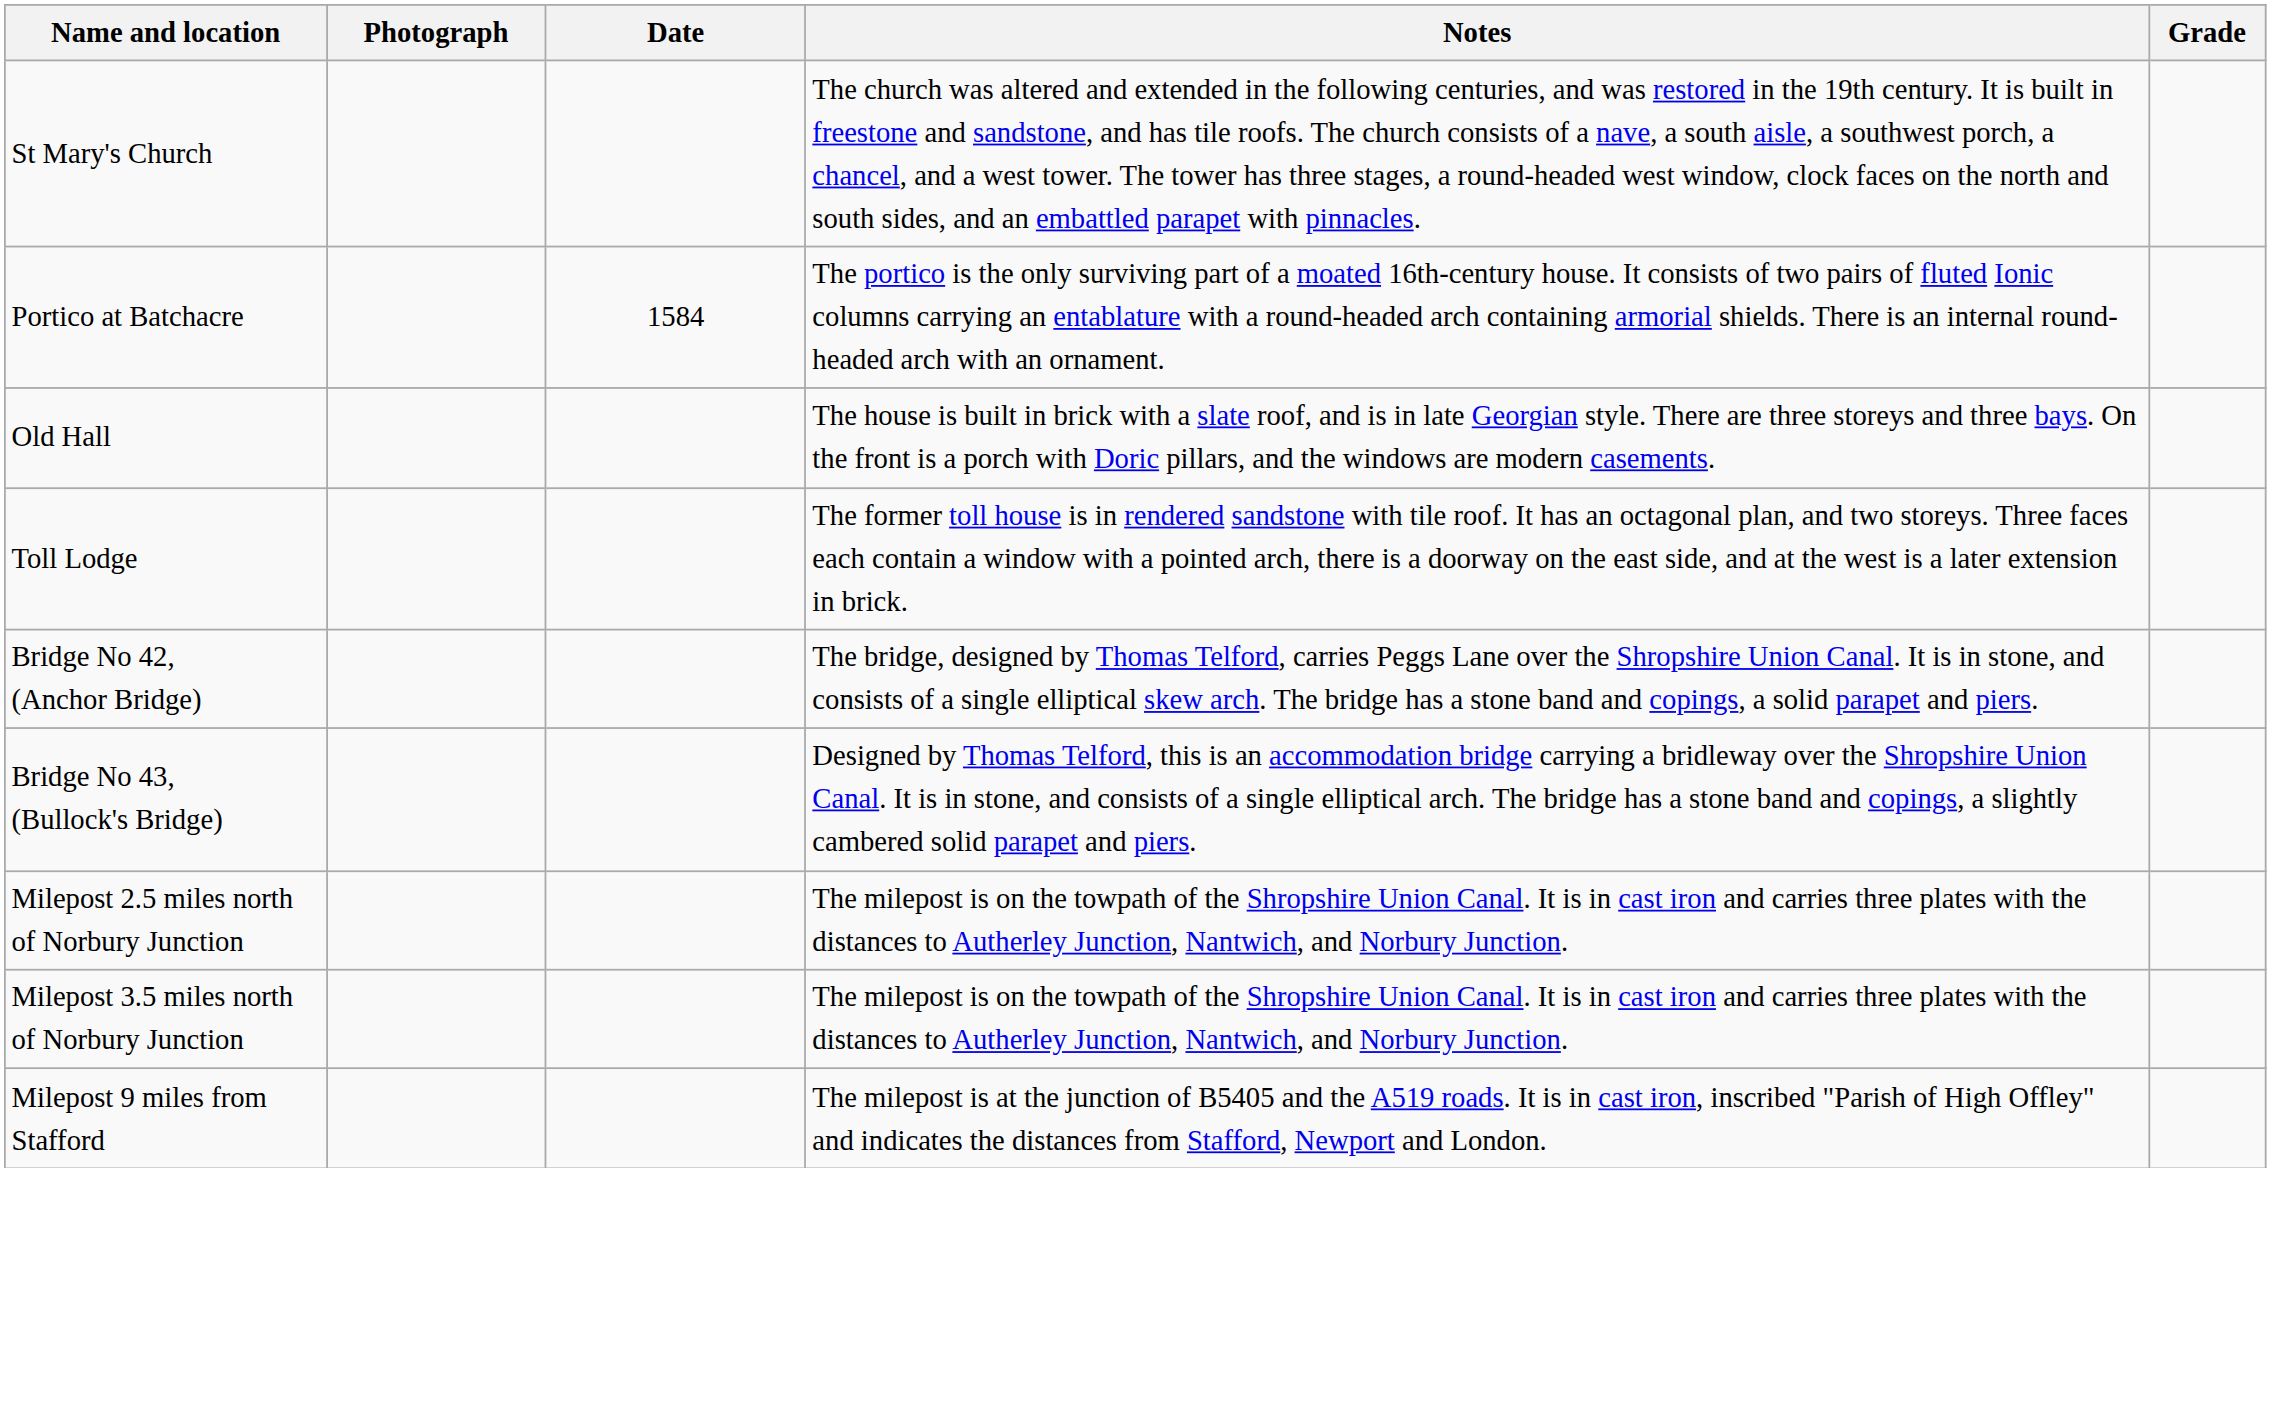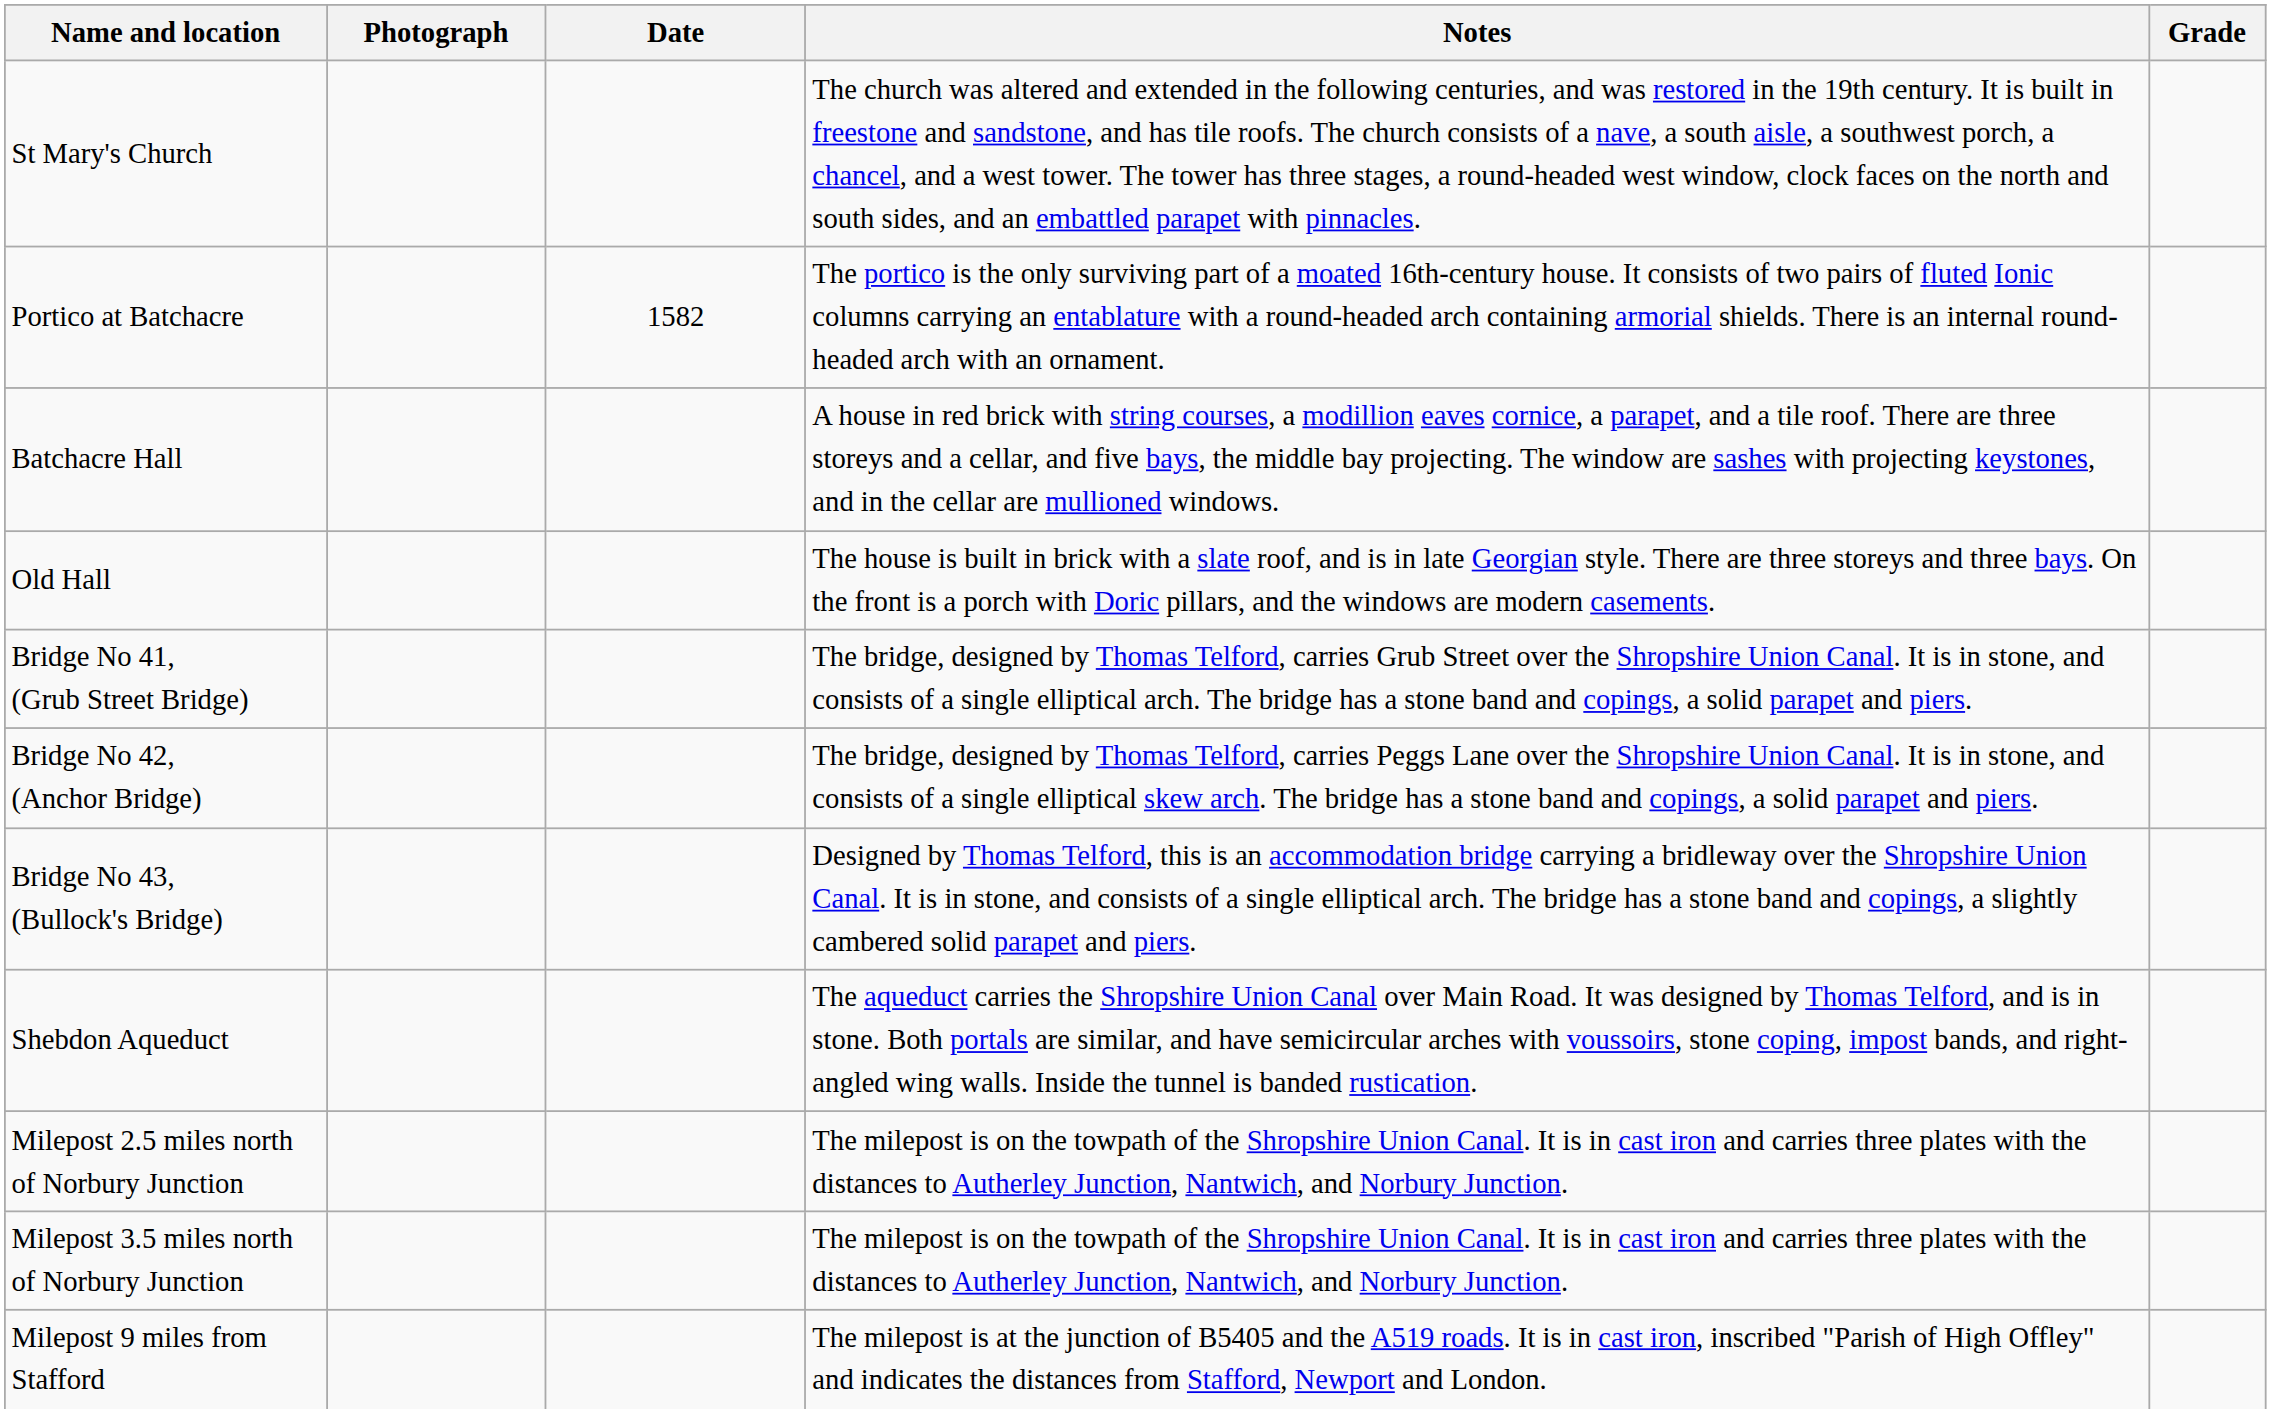Portico at Batchacre | Date: 1584 -> 1582
+ row: Batchacre Hall | A house in red brick with string courses, a modillion eaves cornice, a parapet, and a tile roof. There are three storeys and a cellar, and five bays, the middle bay projecting. The window are sashes with projecting keystones, and in the cellar are mullioned windows.
- row: Toll Lodge | The former toll house is in rendered sandstone with tile roof. It has an octagonal plan, and two storeys. Three faces each contain a window with a pointed arch, there is a doorway on the east side, and at the west is a later extension in brick.
+ row: Bridge No 41, (Grub Street Bridge) | The bridge, designed by Thomas Telford, carries Grub Street over the Shropshire Union Canal. It is in stone, and consists of a single elliptical arch. The bridge has a stone band and copings, a solid parapet and piers.
+ row: Shebdon Aqueduct | The aqueduct carries the Shropshire Union Canal over Main Road. It was designed by Thomas Telford, and is in stone. Both portals are similar, and have semicircular arches with voussoirs, stone coping, impost bands, and right-angled wing walls. Inside the tunnel is banded rustication.
